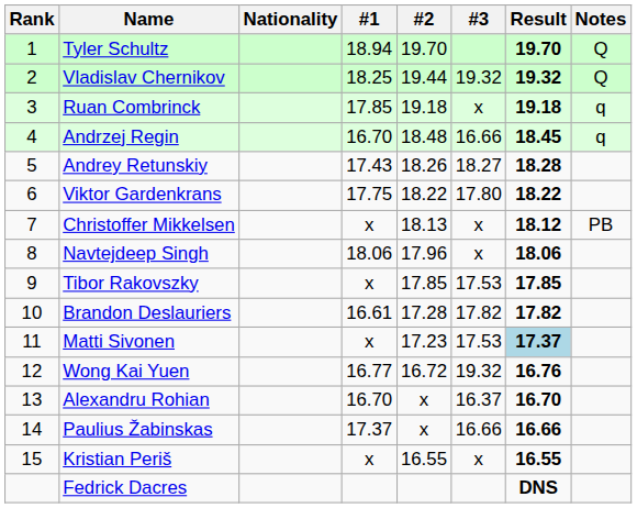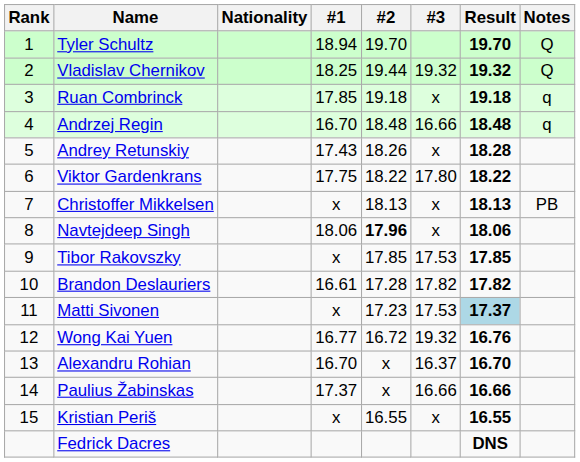Andrzej Regin | Result: 18.45 -> 18.48
Andrey Retunskiy | #3: 18.27 -> x
Christoffer Mikkelsen | Result: 18.12 -> 18.13
Navtejdeep Singh | #2: normal -> bold
